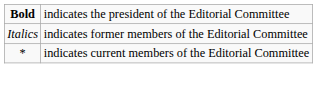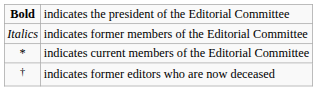+ row: † | indicates former editors who are now deceased
